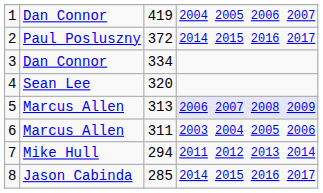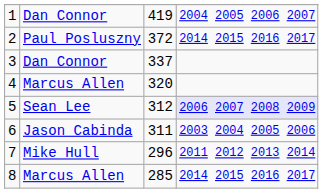3 | column 3: 334 -> 337
4 | column 2: Sean Lee -> Marcus Allen
5 | column 2: Marcus Allen -> Sean Lee
5 | column 3: 313 -> 312
6 | column 2: Marcus Allen -> Jason Cabinda
7 | column 3: 294 -> 296
8 | column 2: Jason Cabinda -> Marcus Allen
